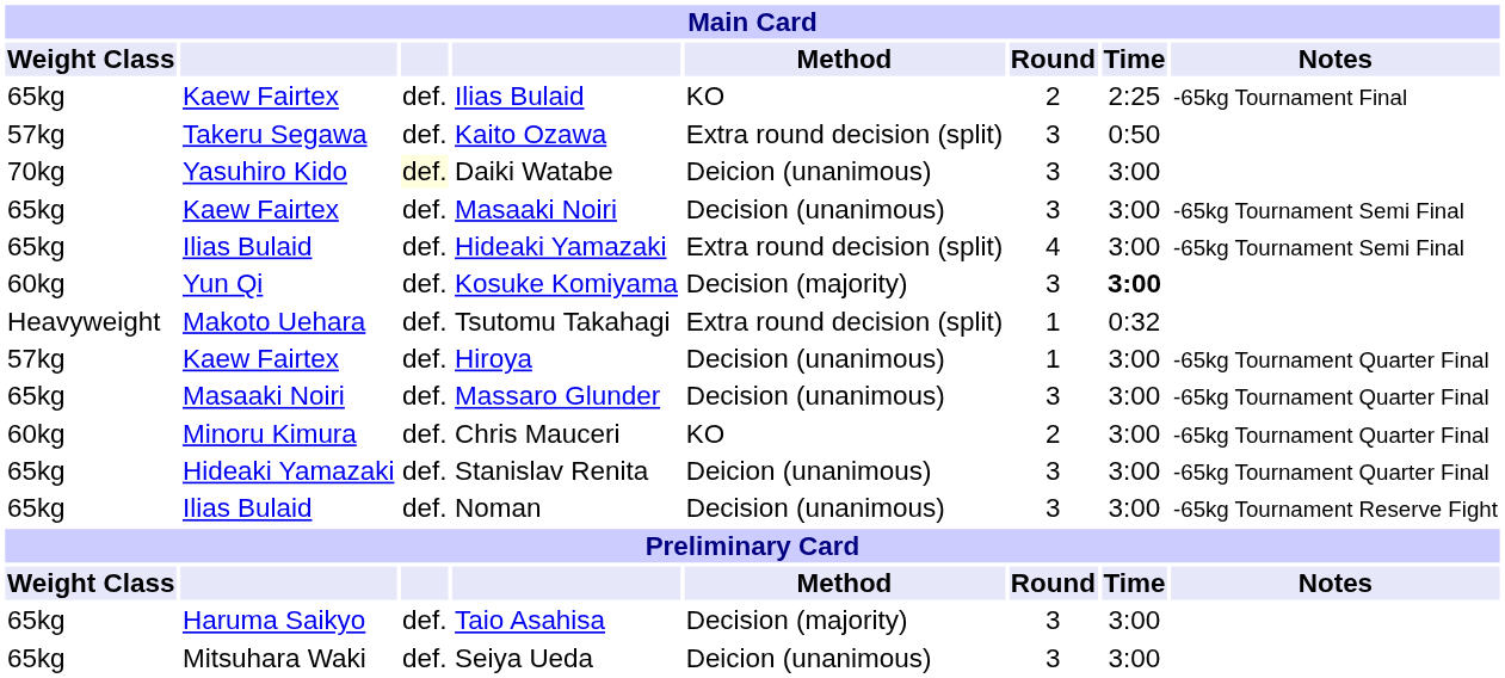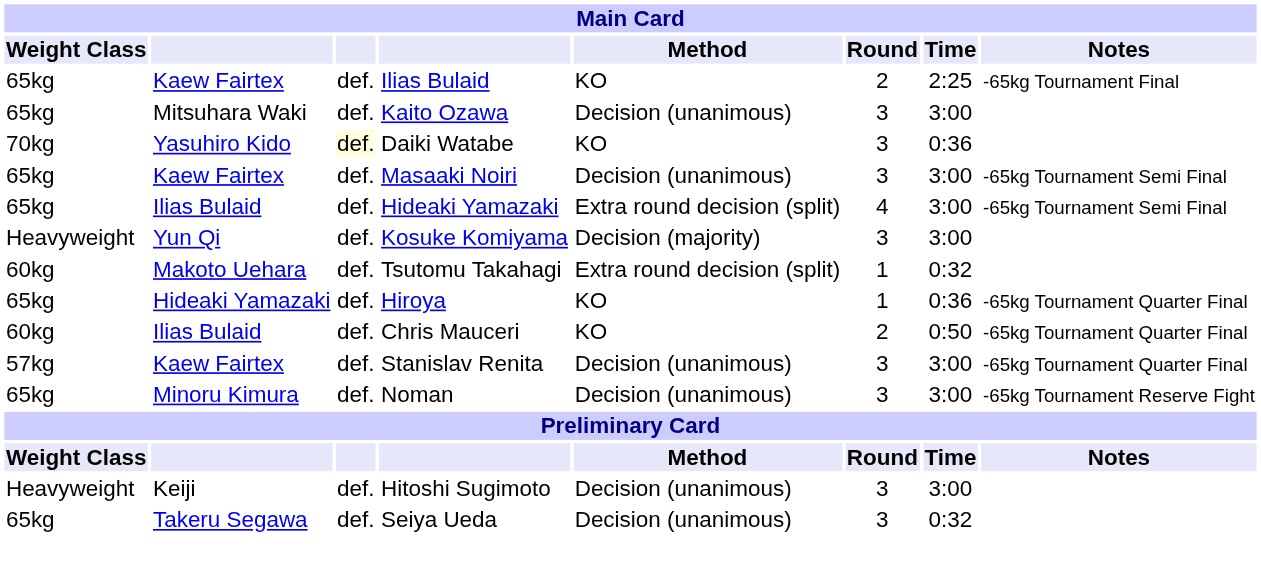Kaito Ozawa | Weight Class: 57kg -> 65kg
Kaito Ozawa | column 2: Takeru Segawa -> Mitsuhara Waki
Kaito Ozawa | Method: Extra round decision (split) -> Decision (unanimous)
Kaito Ozawa | Time: 0:50 -> 3:00
Daiki Watabe | Method: Deicion (unanimous) -> KO
Daiki Watabe | Time: 3:00 -> 0:36
Kosuke Komiyama | Weight Class: 60kg -> Heavyweight
Kosuke Komiyama | Time: bold -> normal
Tsutomu Takahagi | Weight Class: Heavyweight -> 60kg
Hiroya | Weight Class: 57kg -> 65kg
Hiroya | column 2: Kaew Fairtex -> Hideaki Yamazaki
Hiroya | Method: Decision (unanimous) -> KO
Hiroya | Time: 3:00 -> 0:36
- row: 65kg | Masaaki Noiri | def. | Massaro Glunder | Decision (unanimous) | 3 | 3:00 | -65kg Tournament Quarter Final
Chris Mauceri | column 2: Minoru Kimura -> Ilias Bulaid
Chris Mauceri | Time: 3:00 -> 0:50
Stanislav Renita | Weight Class: 65kg -> 57kg
Stanislav Renita | column 2: Hideaki Yamazaki -> Kaew Fairtex
Stanislav Renita | Method: Deicion (unanimous) -> Decision (unanimous)
Noman | column 2: Ilias Bulaid -> Minoru Kimura
- row: 65kg | Haruma Saikyo | def. | Taio Asahisa | Decision (majority) | 3 | 3:00
+ row: Heavyweight | Keiji | def. | Hitoshi Sugimoto | Decision (unanimous) | 3 | 3:00
Seiya Ueda | column 2: Mitsuhara Waki -> Takeru Segawa
Seiya Ueda | Method: Deicion (unanimous) -> Decision (unanimous)
Seiya Ueda | Time: 3:00 -> 0:32
